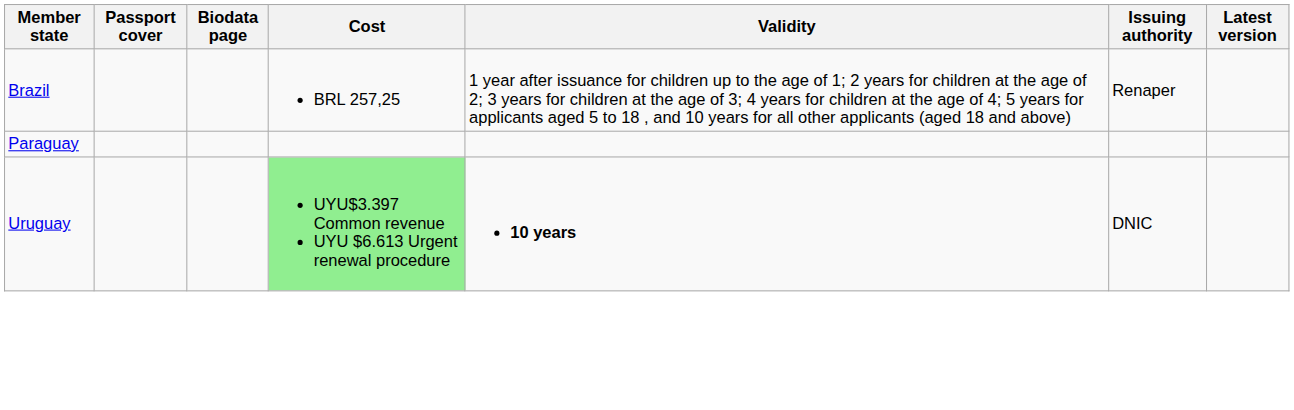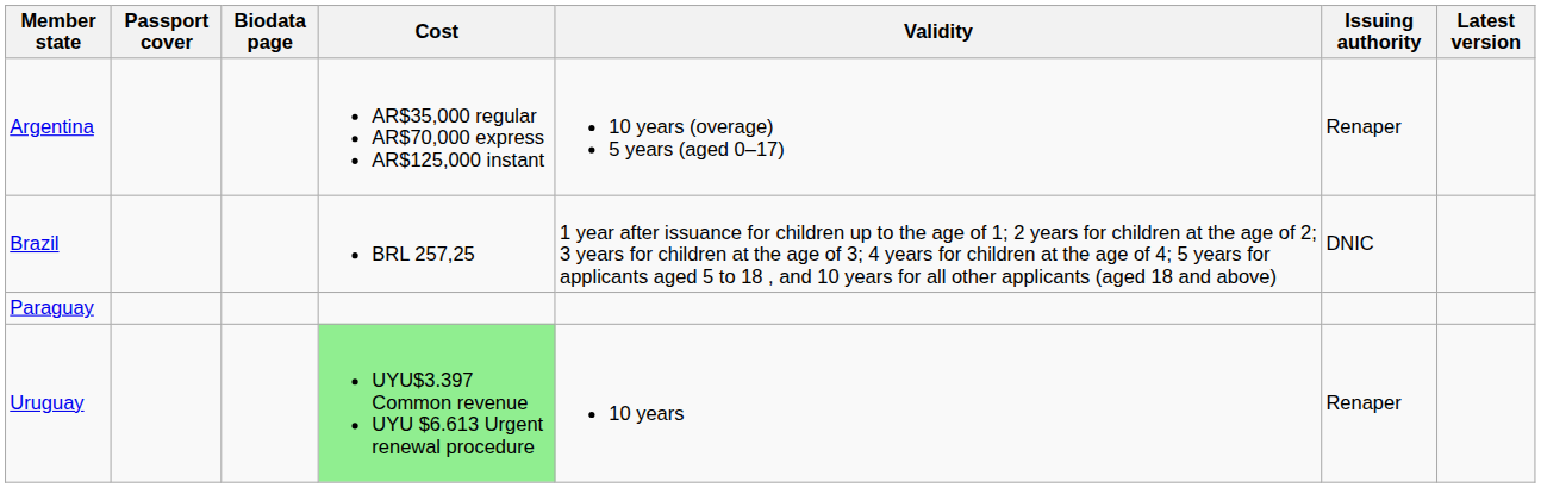+ row: Argentina | AR$35,000 regular AR$70,000 express AR$125,000 instant | 10 years (overage) 5 years (aged 0–17) | Renaper
Brazil | Issuing authority: Renaper -> DNIC
Uruguay | Validity: bold -> normal
Uruguay | Issuing authority: DNIC -> Renaper
